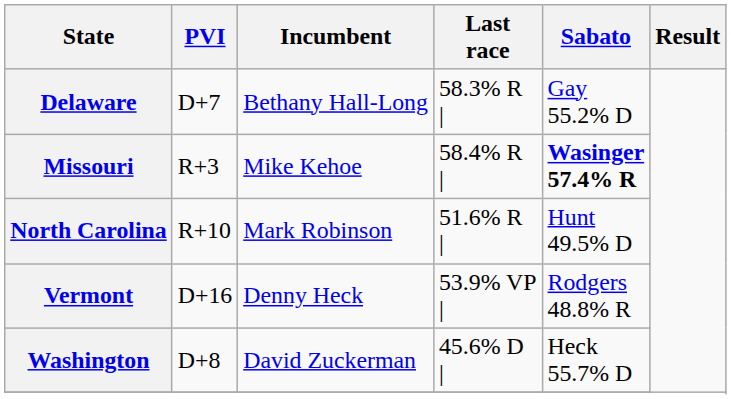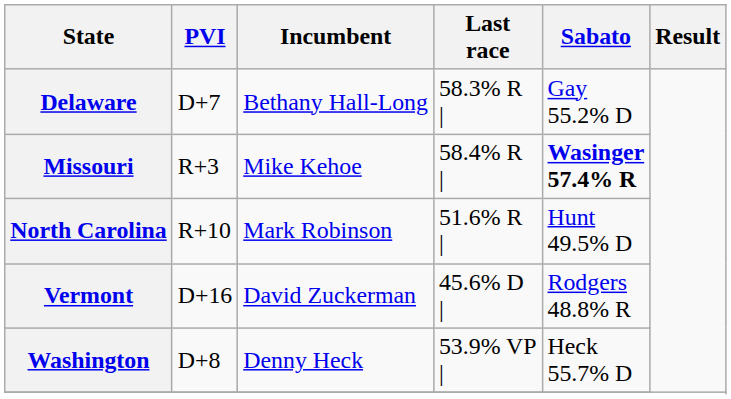Vermont | Incumbent: Denny Heck -> David Zuckerman
Vermont | Last race: 53.9% VP | -> 45.6% D |
Washington | Incumbent: David Zuckerman -> Denny Heck
Washington | Last race: 45.6% D | -> 53.9% VP |
